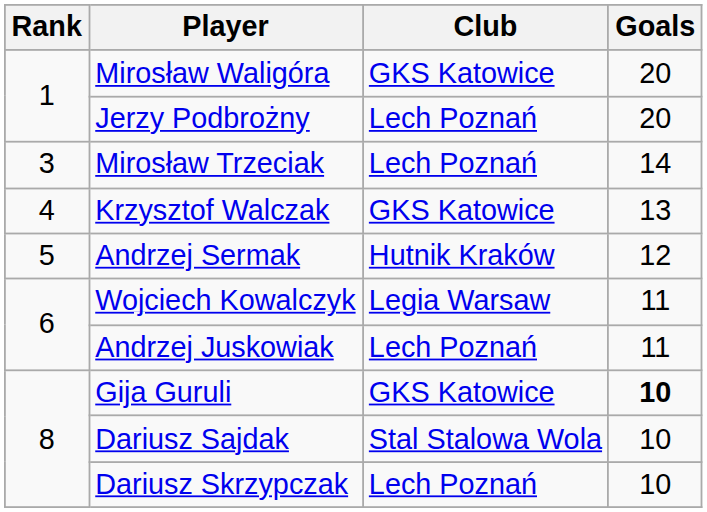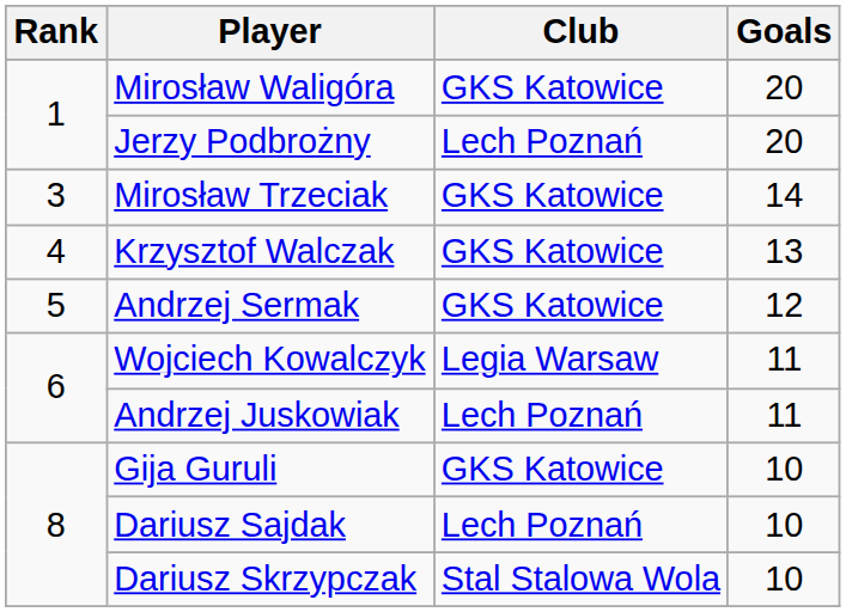Mirosław Trzeciak | Club: Lech Poznań -> GKS Katowice
Andrzej Sermak | Club: Hutnik Kraków -> GKS Katowice
Gija Guruli | Goals: bold -> normal
Dariusz Sajdak | Club: Stal Stalowa Wola -> Lech Poznań
Dariusz Skrzypczak | Club: Lech Poznań -> Stal Stalowa Wola
